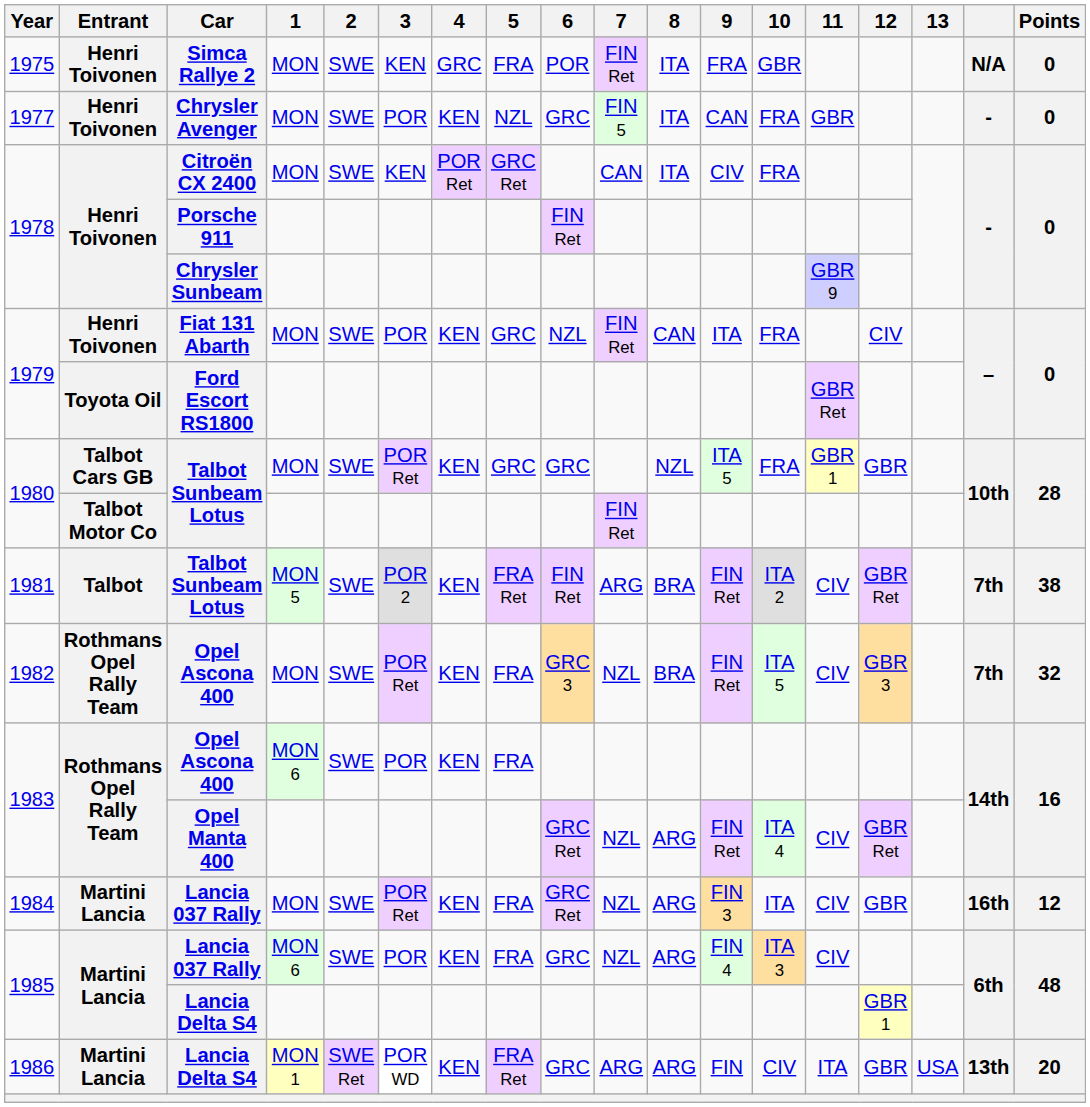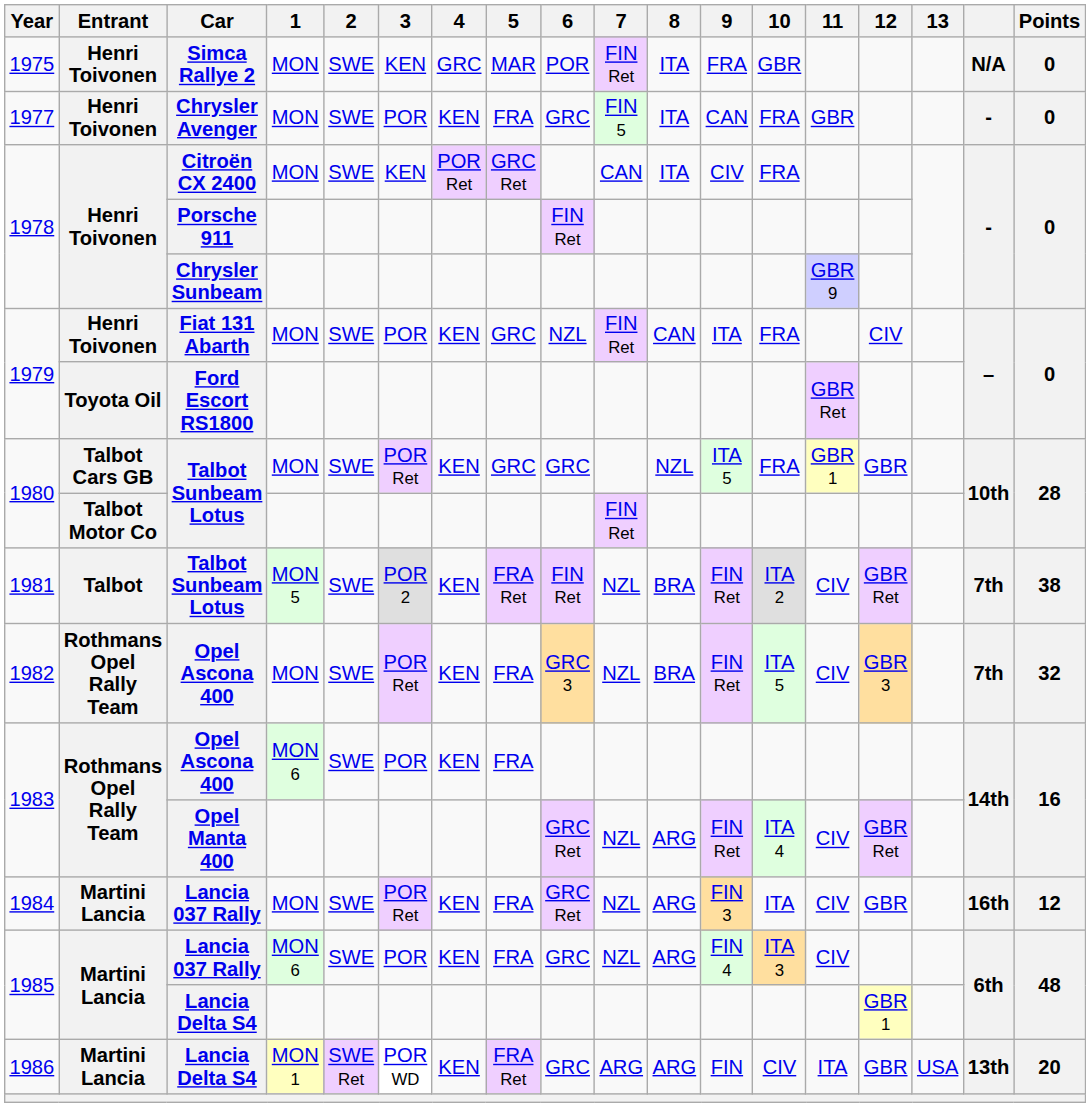Simca Rallye 2 | 5: FRA -> MAR
Chrysler Avenger | 5: NZL -> FRA
Talbot Sunbeam Lotus / MON 5 | 7: ARG -> NZL
